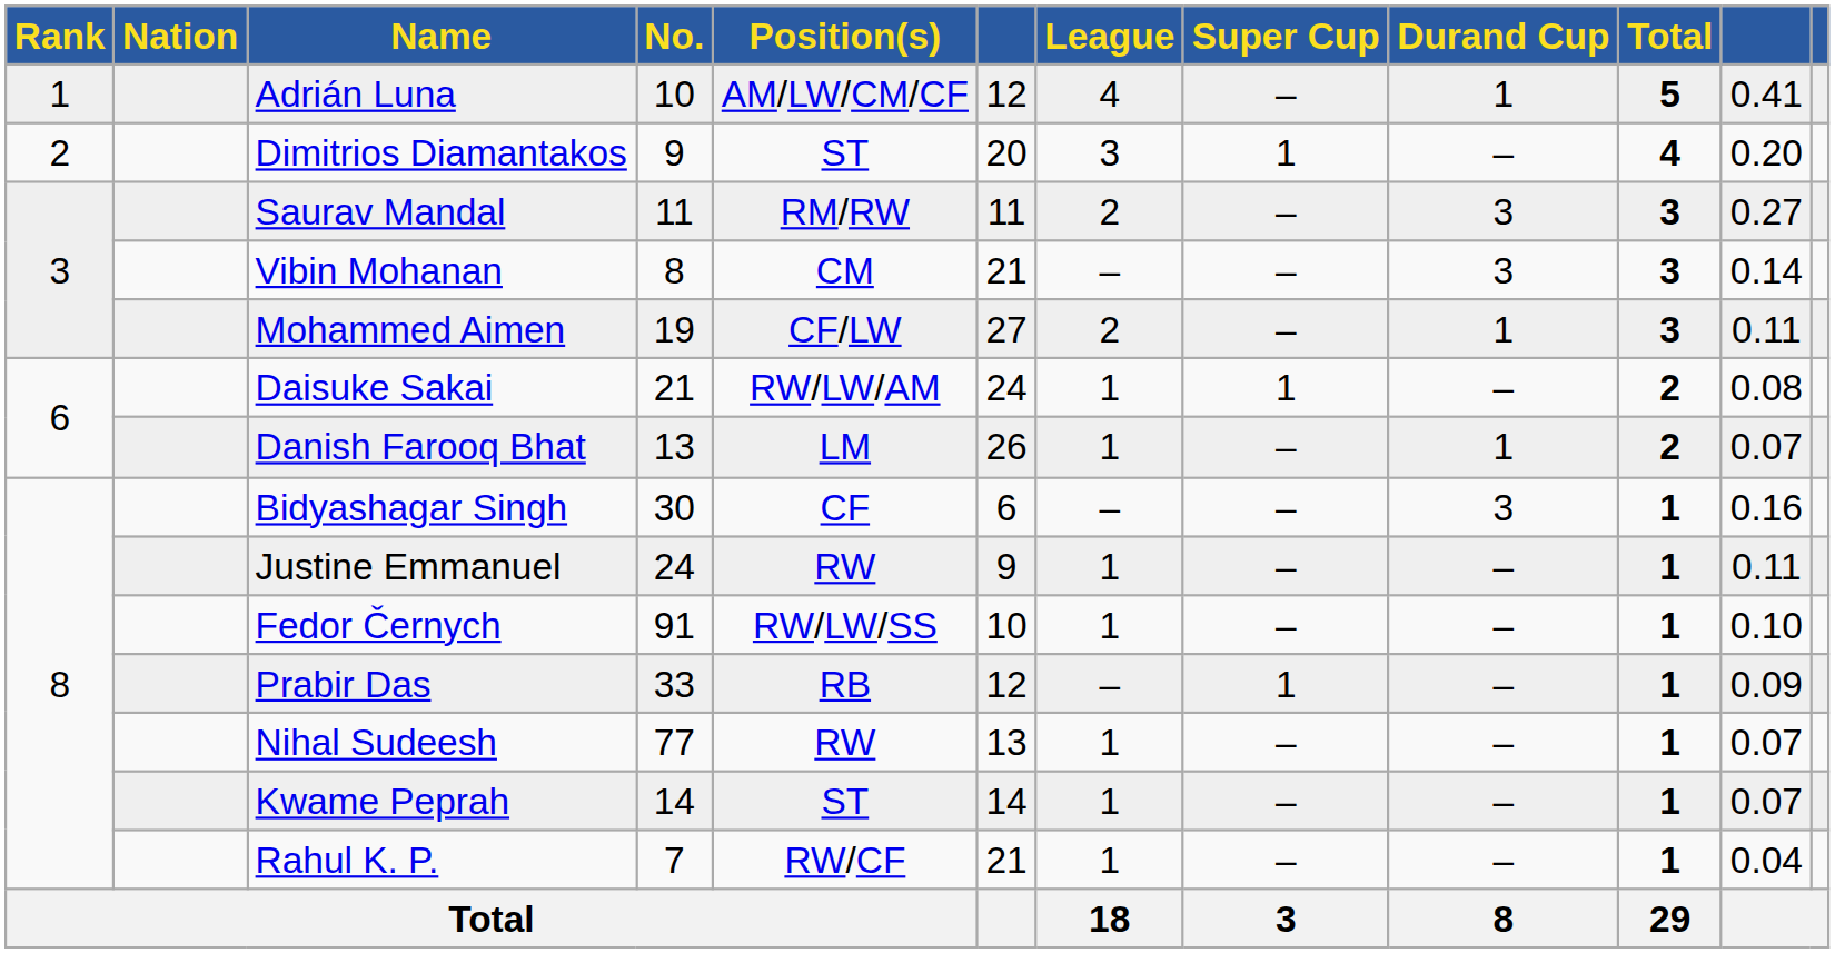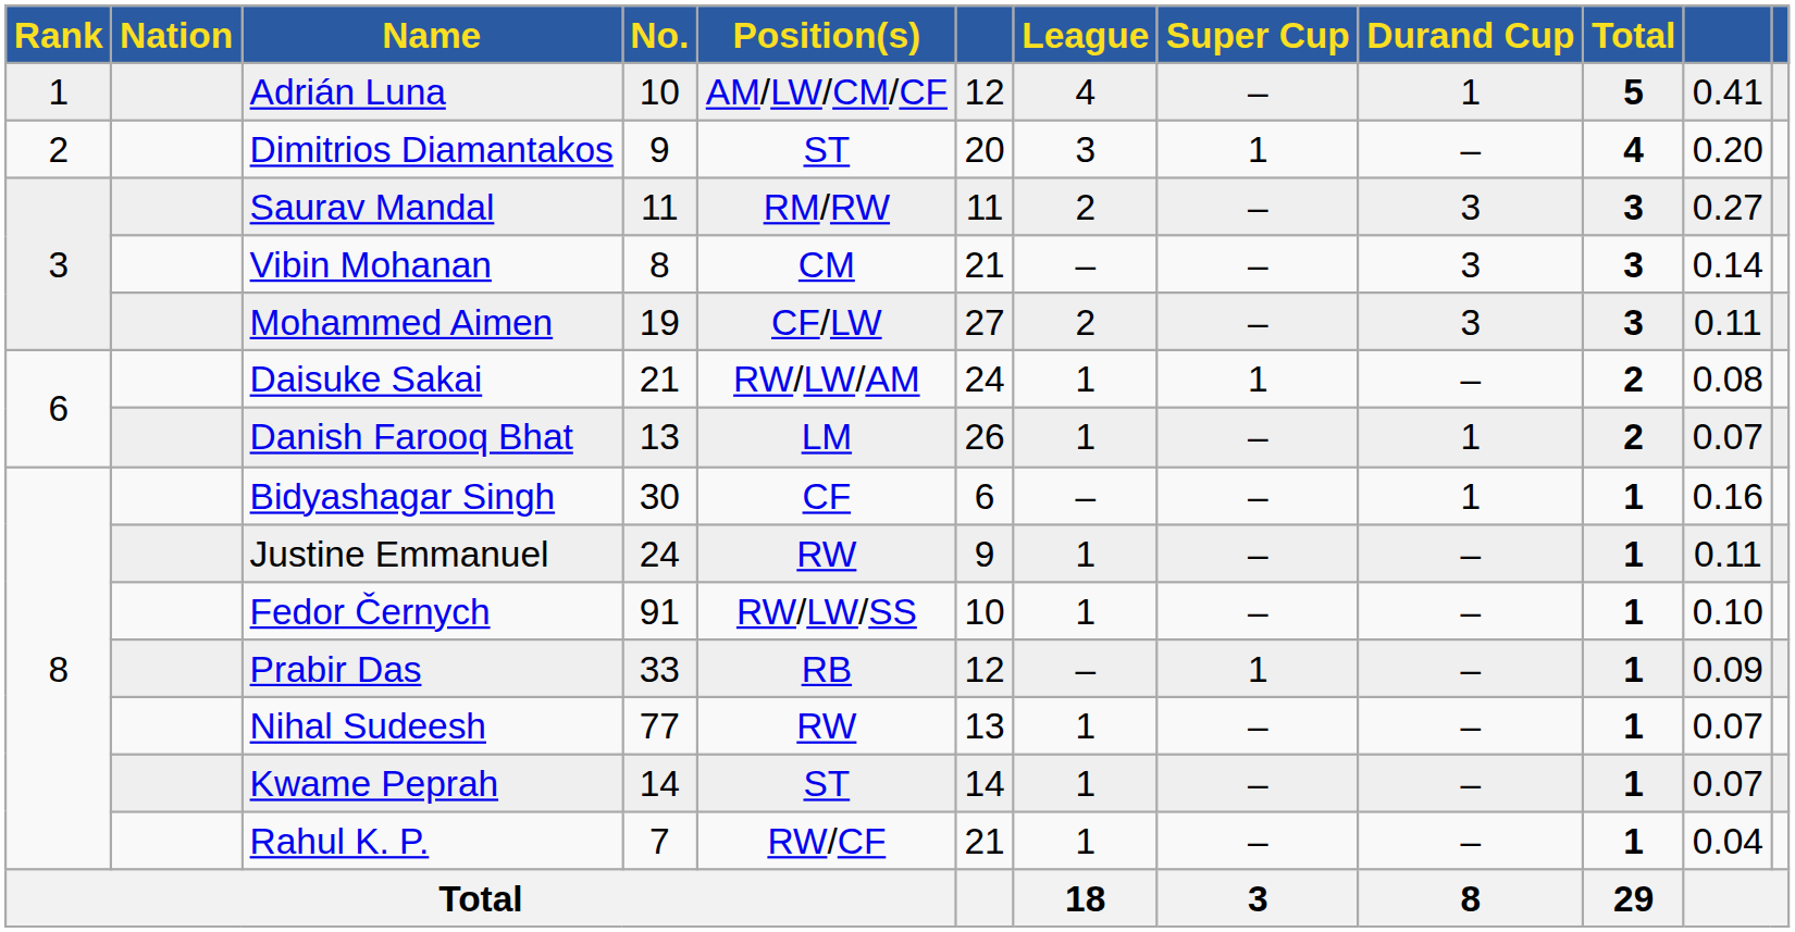Mohammed Aimen | Durand Cup: 1 -> 3
Bidyashagar Singh | Durand Cup: 3 -> 1
